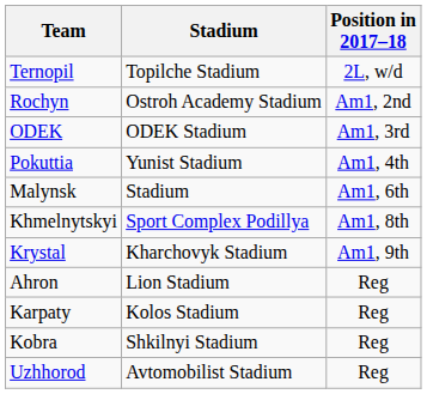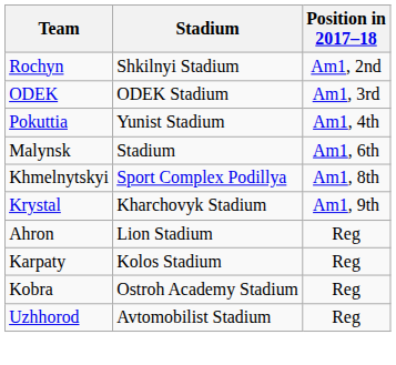- row: Ternopil | Topilche Stadium | 2L, w/d
Rochyn | Stadium: Ostroh Academy Stadium -> Shkilnyi Stadium
Kobra | Stadium: Shkilnyi Stadium -> Ostroh Academy Stadium
